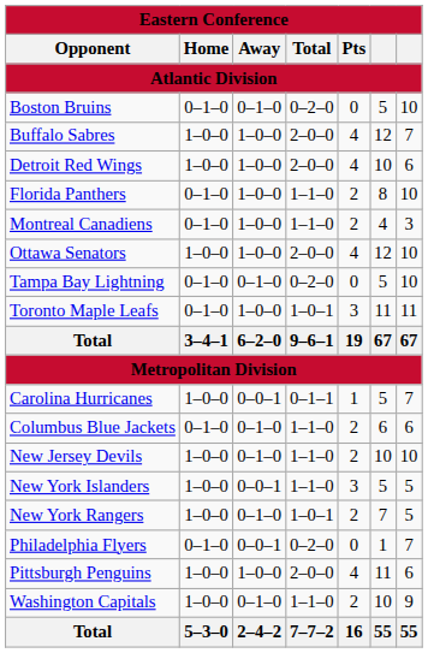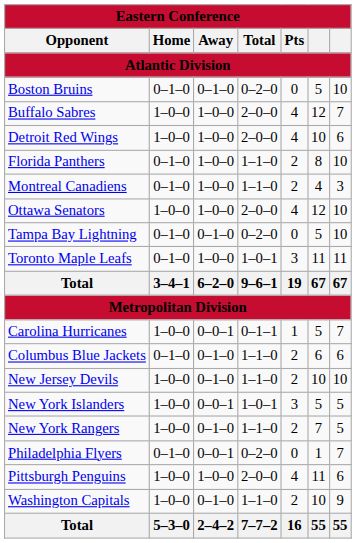New York Islanders | column 4: 1–1–0 -> 1–0–1
New York Rangers | column 4: 1–0–1 -> 1–1–0
